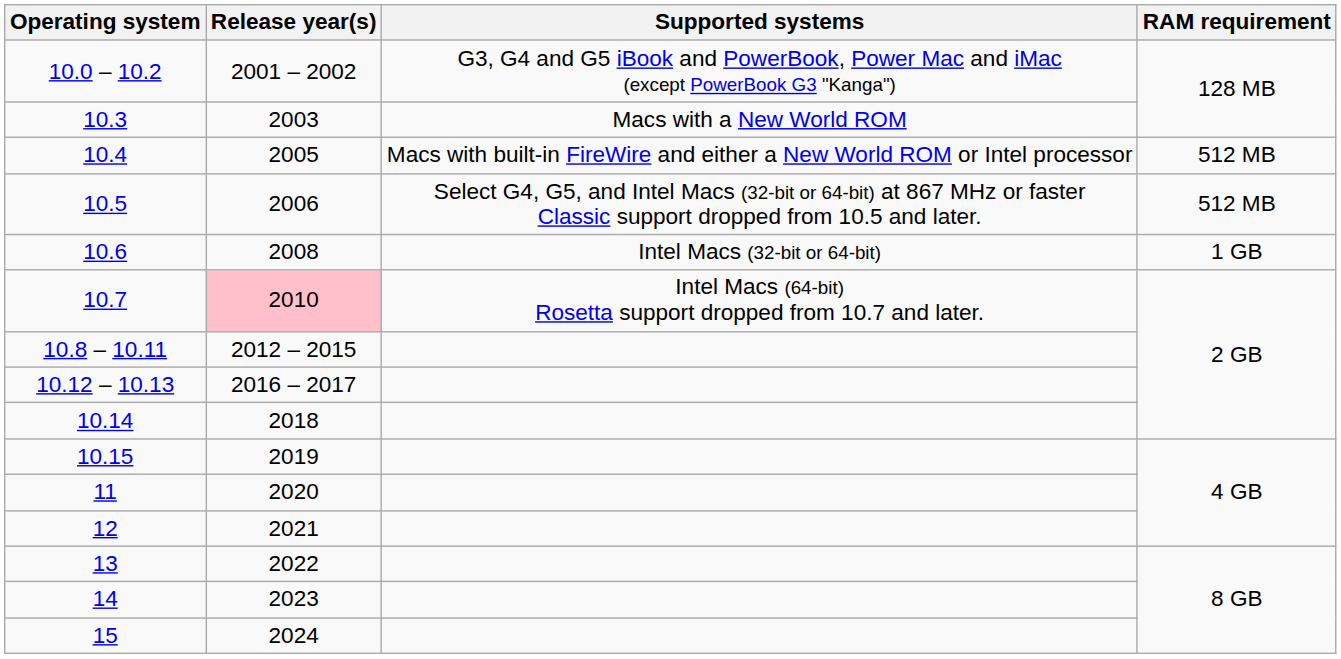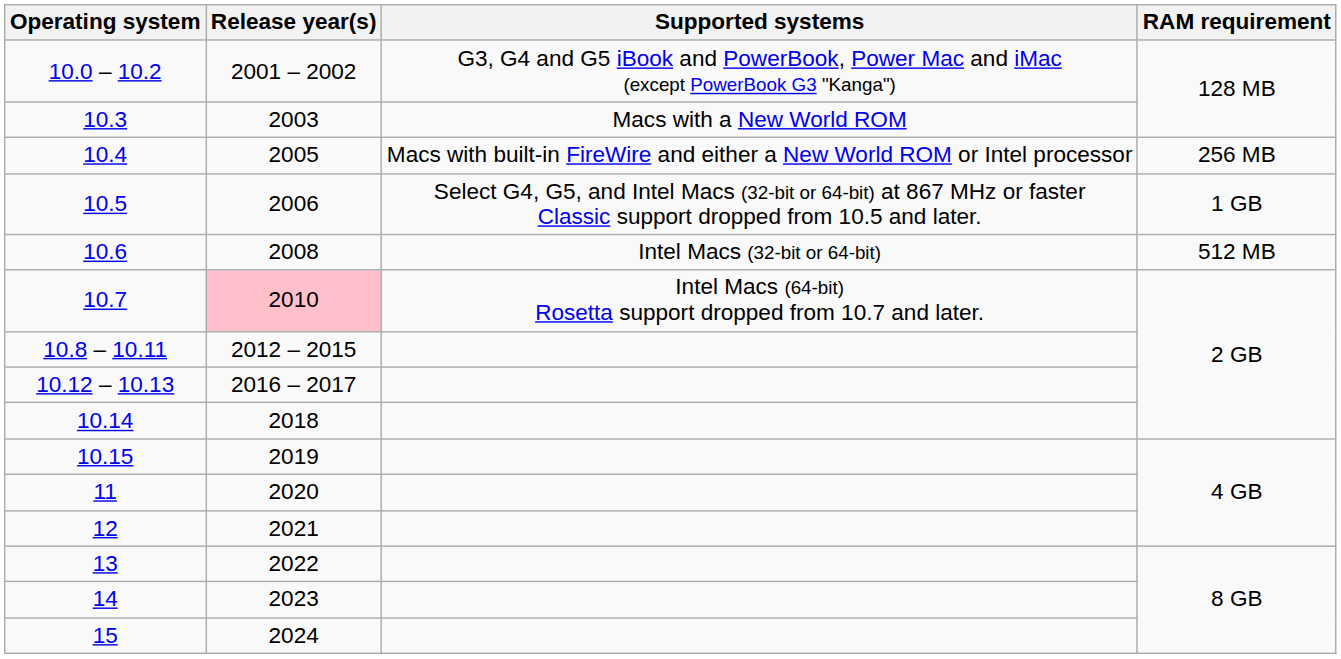10.4 | RAM requirement: 512 MB -> 256 MB
10.5 | RAM requirement: 512 MB -> 1 GB
10.6 | RAM requirement: 1 GB -> 512 MB
